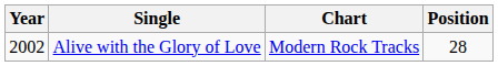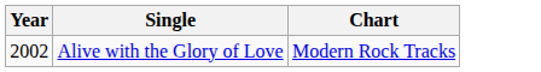- column: Position | 28
